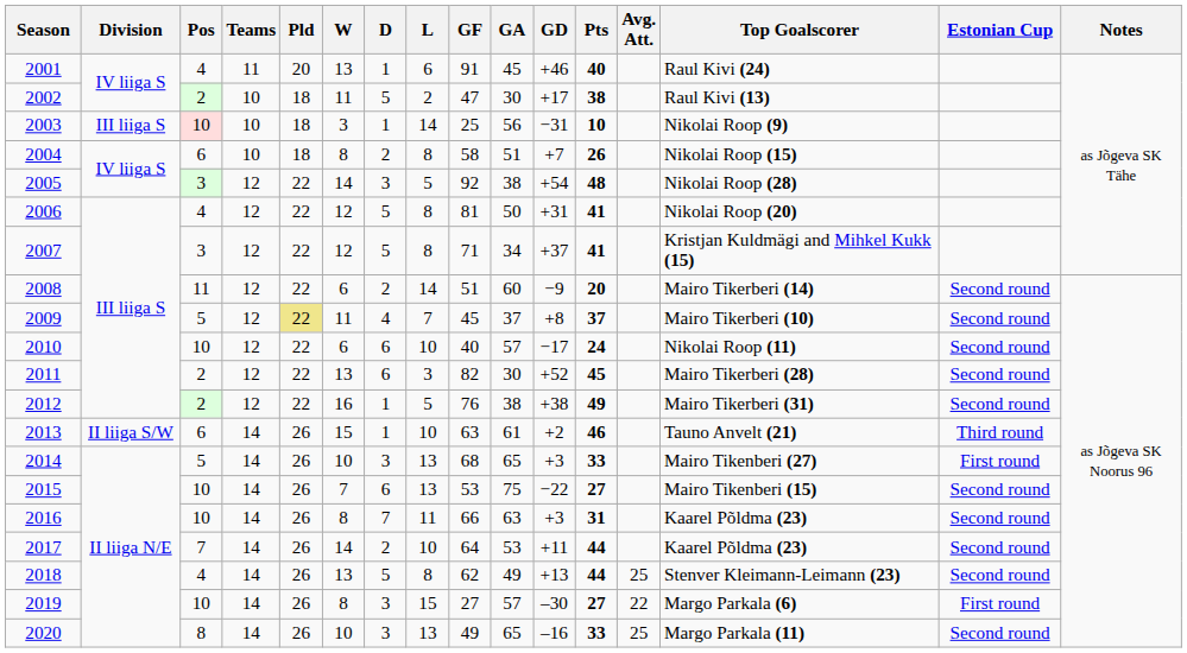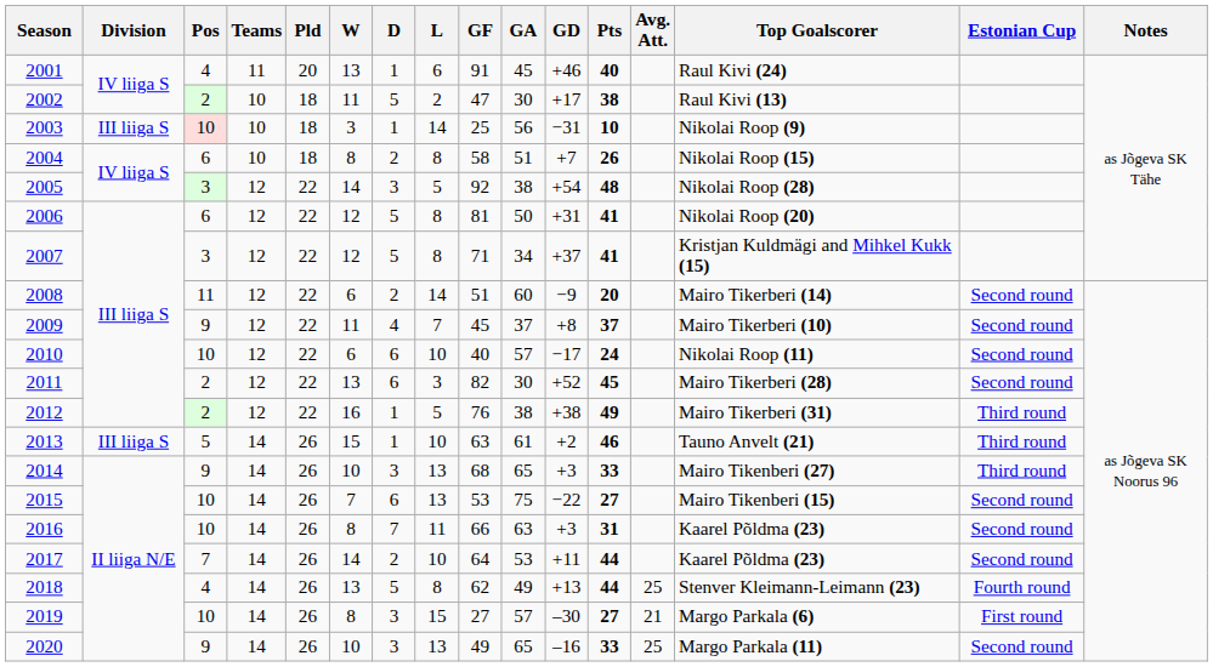2006 | Pos: 4 -> 6
2009 | Pos: 5 -> 9
2009 | Pld: khaki background -> no background
2012 | Estonian Cup: Second round -> Third round
2013 | Division: II liiga S/W -> III liiga S
2013 | Pos: 6 -> 5
2014 | Pos: 5 -> 9
2014 | Estonian Cup: First round -> Third round
2018 | Estonian Cup: Second round -> Fourth round
2019 | Avg. Att.: 22 -> 21
2020 | Pos: 8 -> 9
